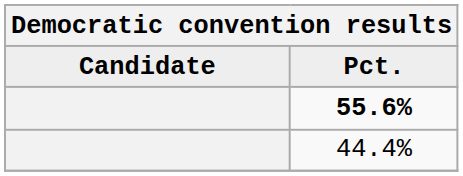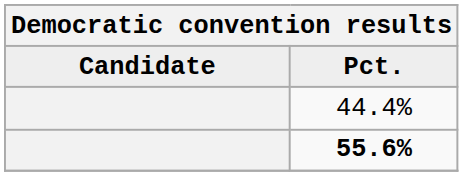rows swapped: 55.6% <-> 44.4%
